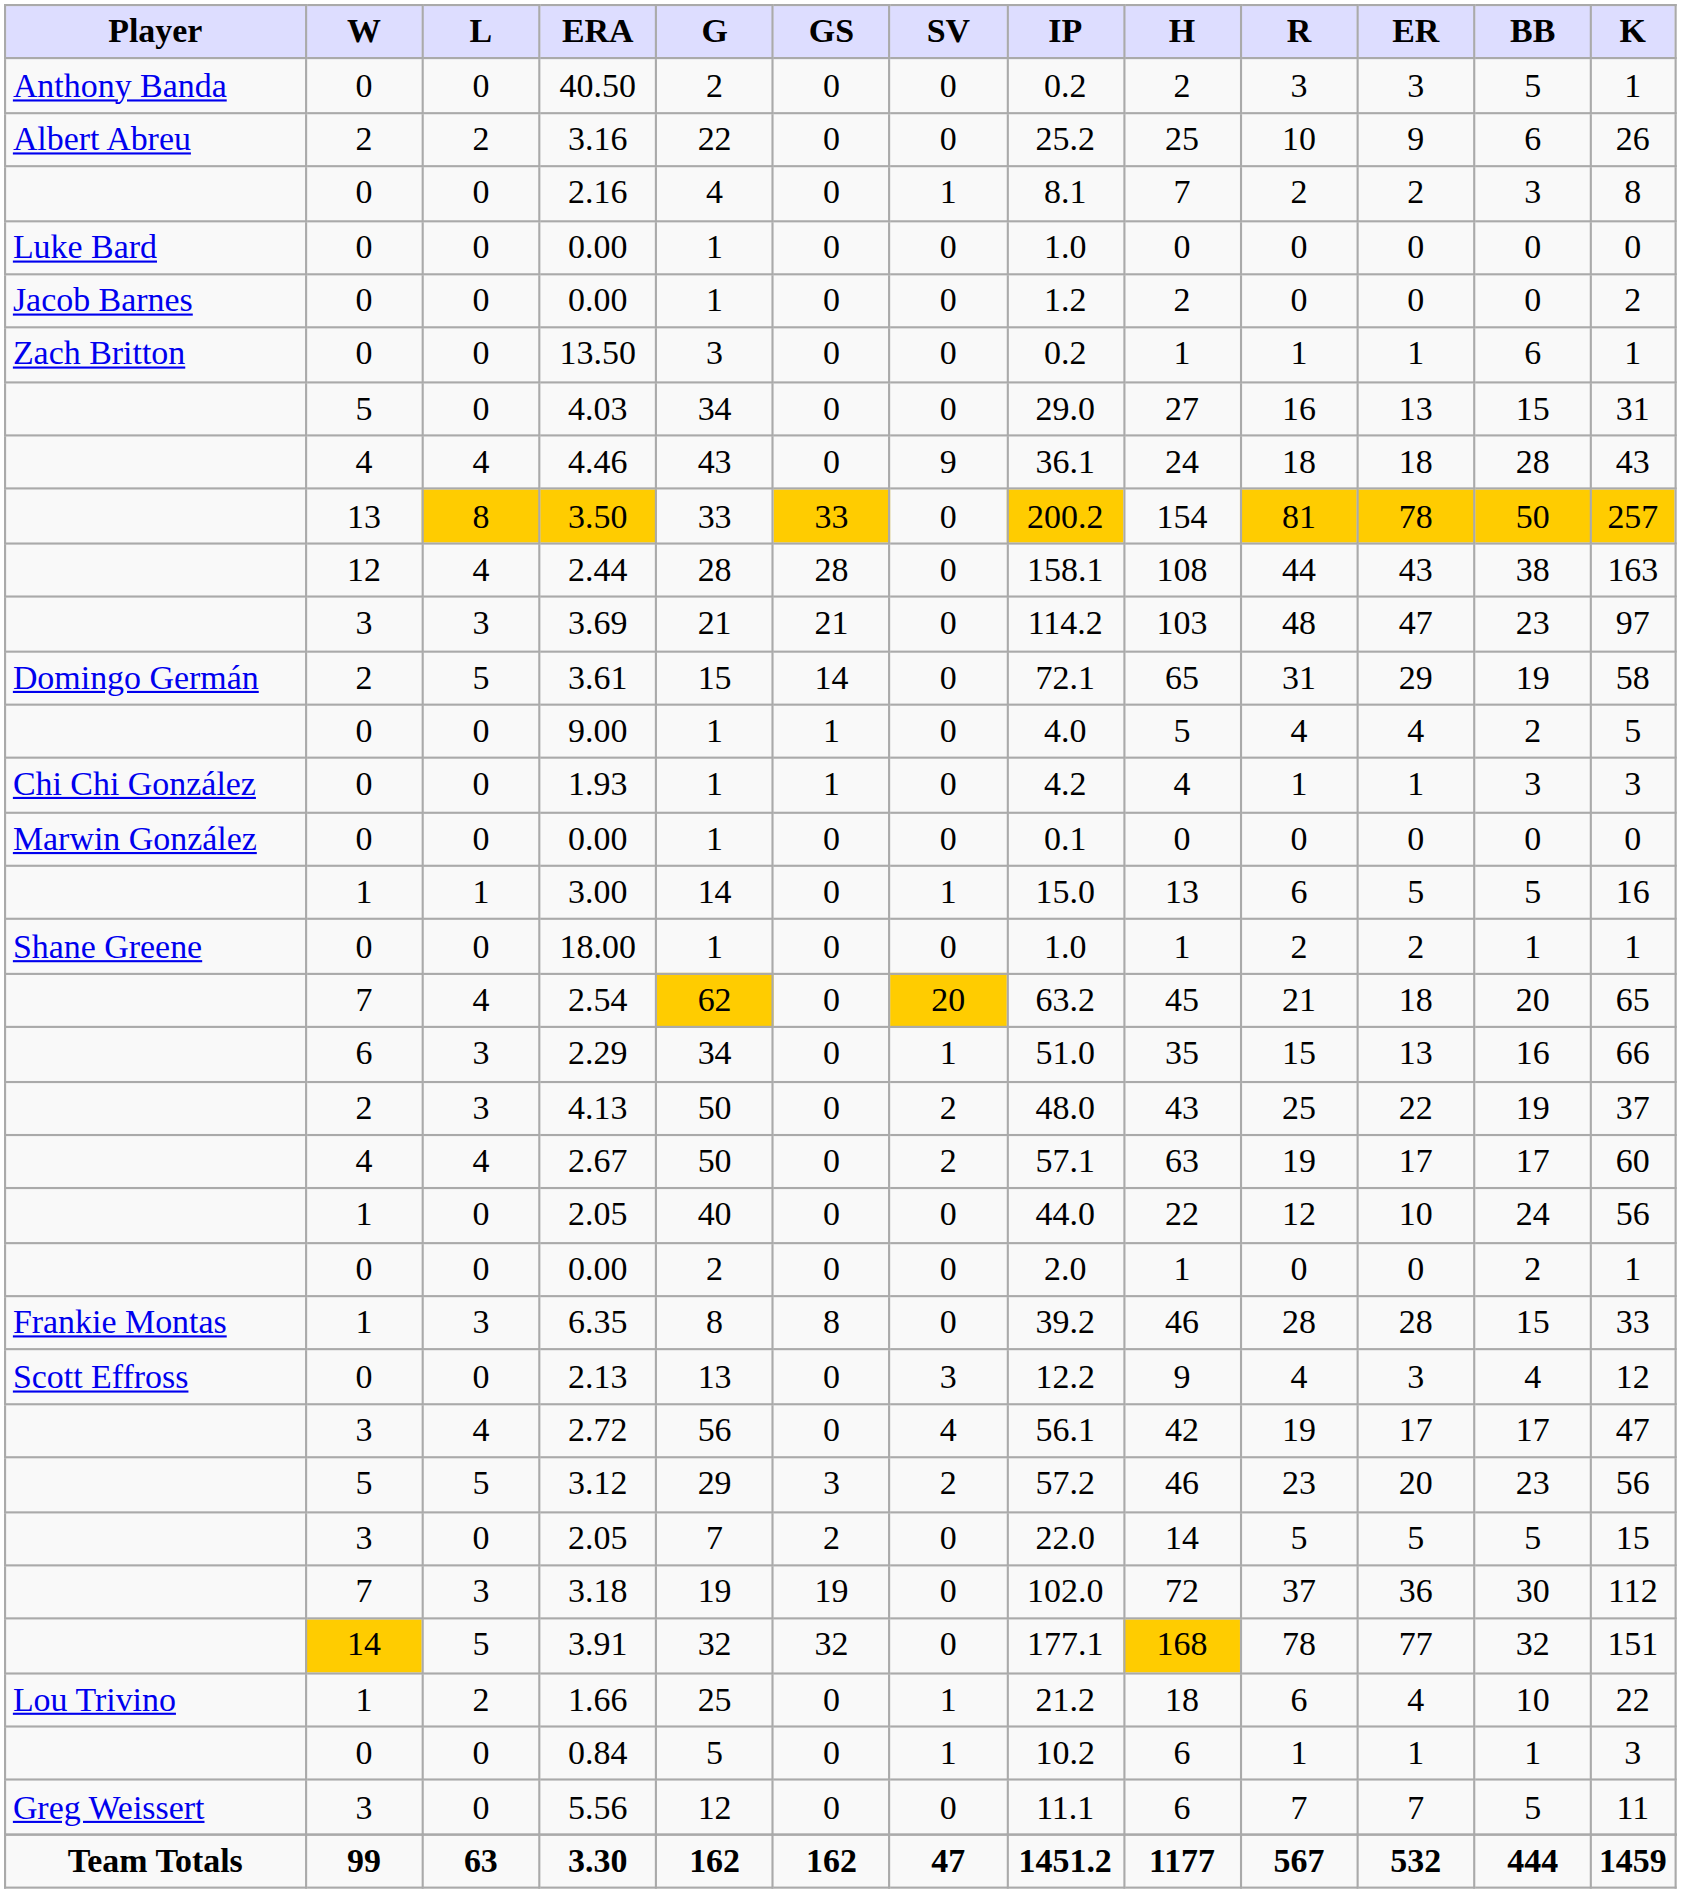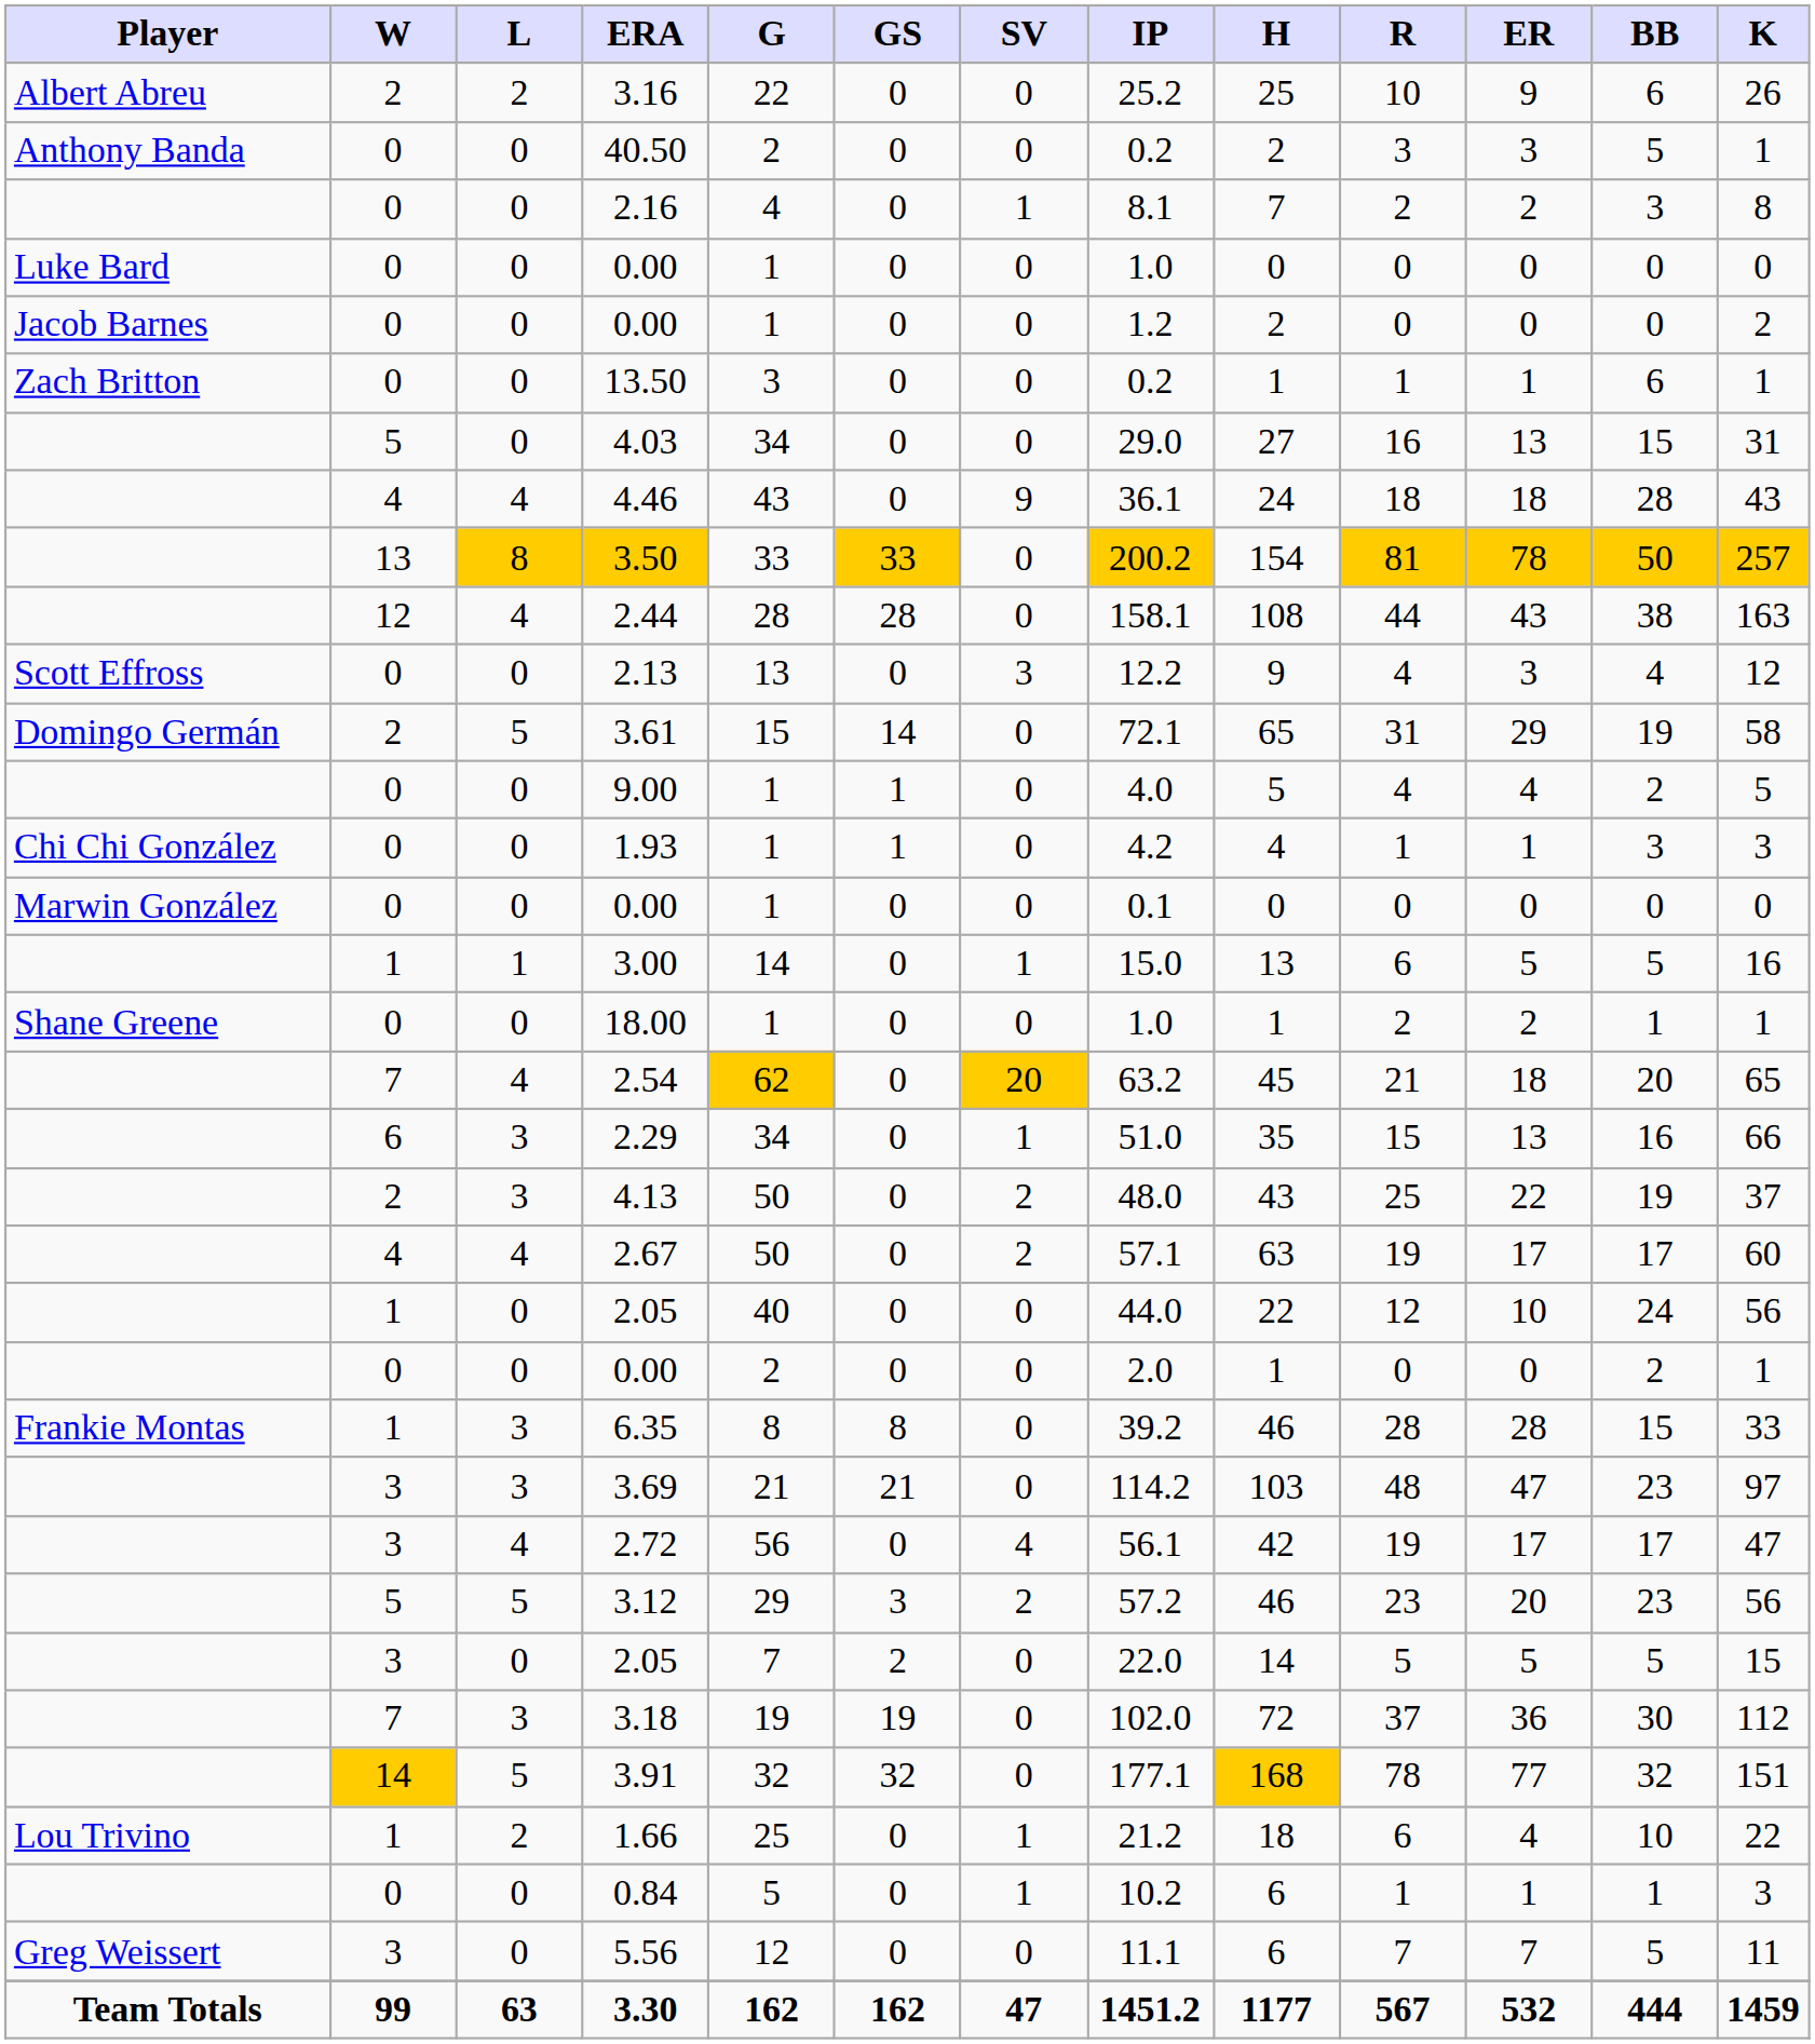rows swapped: 3.16 <-> 40.50
rows swapped: 2.13 <-> 3.69
